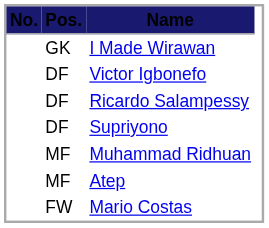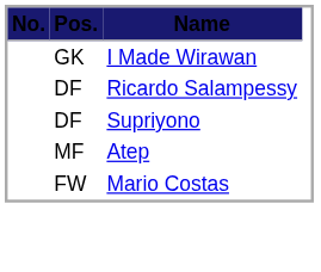- row: DF | Victor Igbonefo
- row: MF | Muhammad Ridhuan
